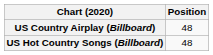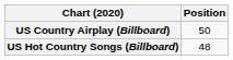US Country Airplay (Billboard) | Position: 48 -> 50
